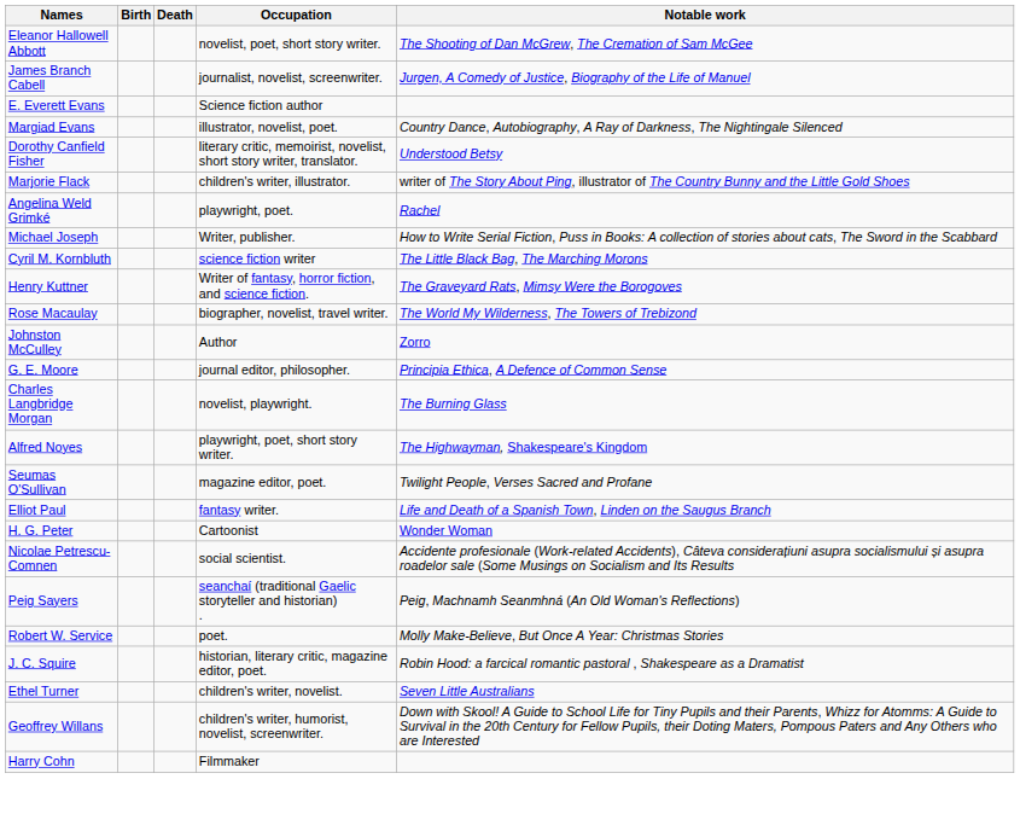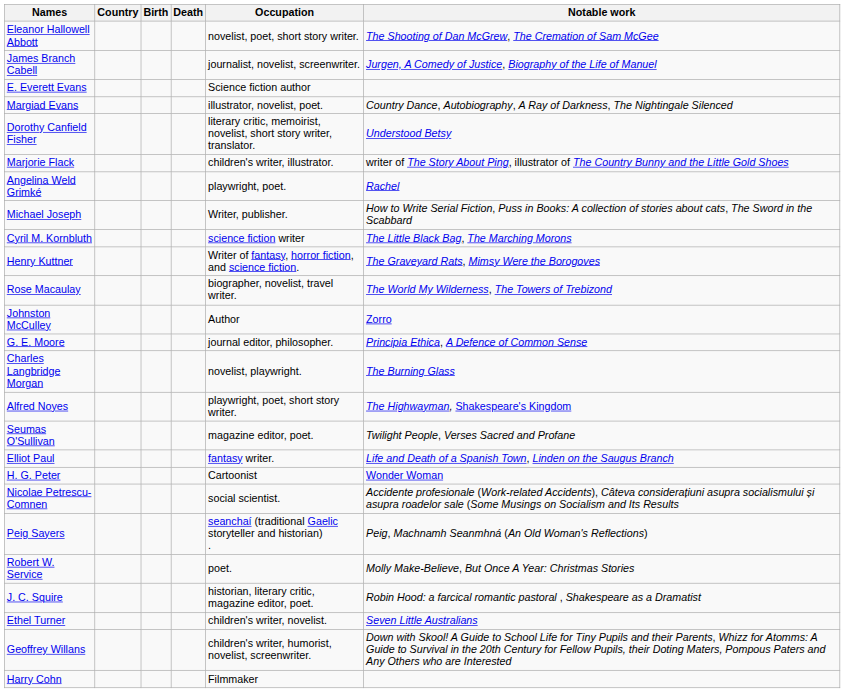+ column: Country
